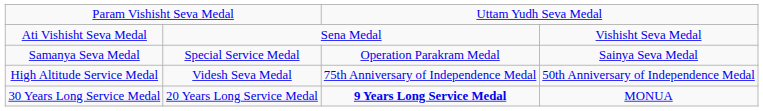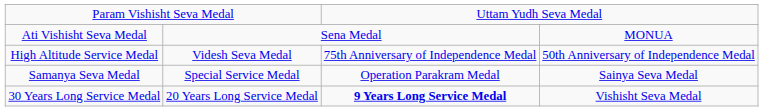Ati Vishisht Seva Medal | column 4: Vishisht Seva Medal -> MONUA
rows swapped: Samanya Seva Medal <-> High Altitude Service Medal
30 Years Long Service Medal | column 4: MONUA -> Vishisht Seva Medal
